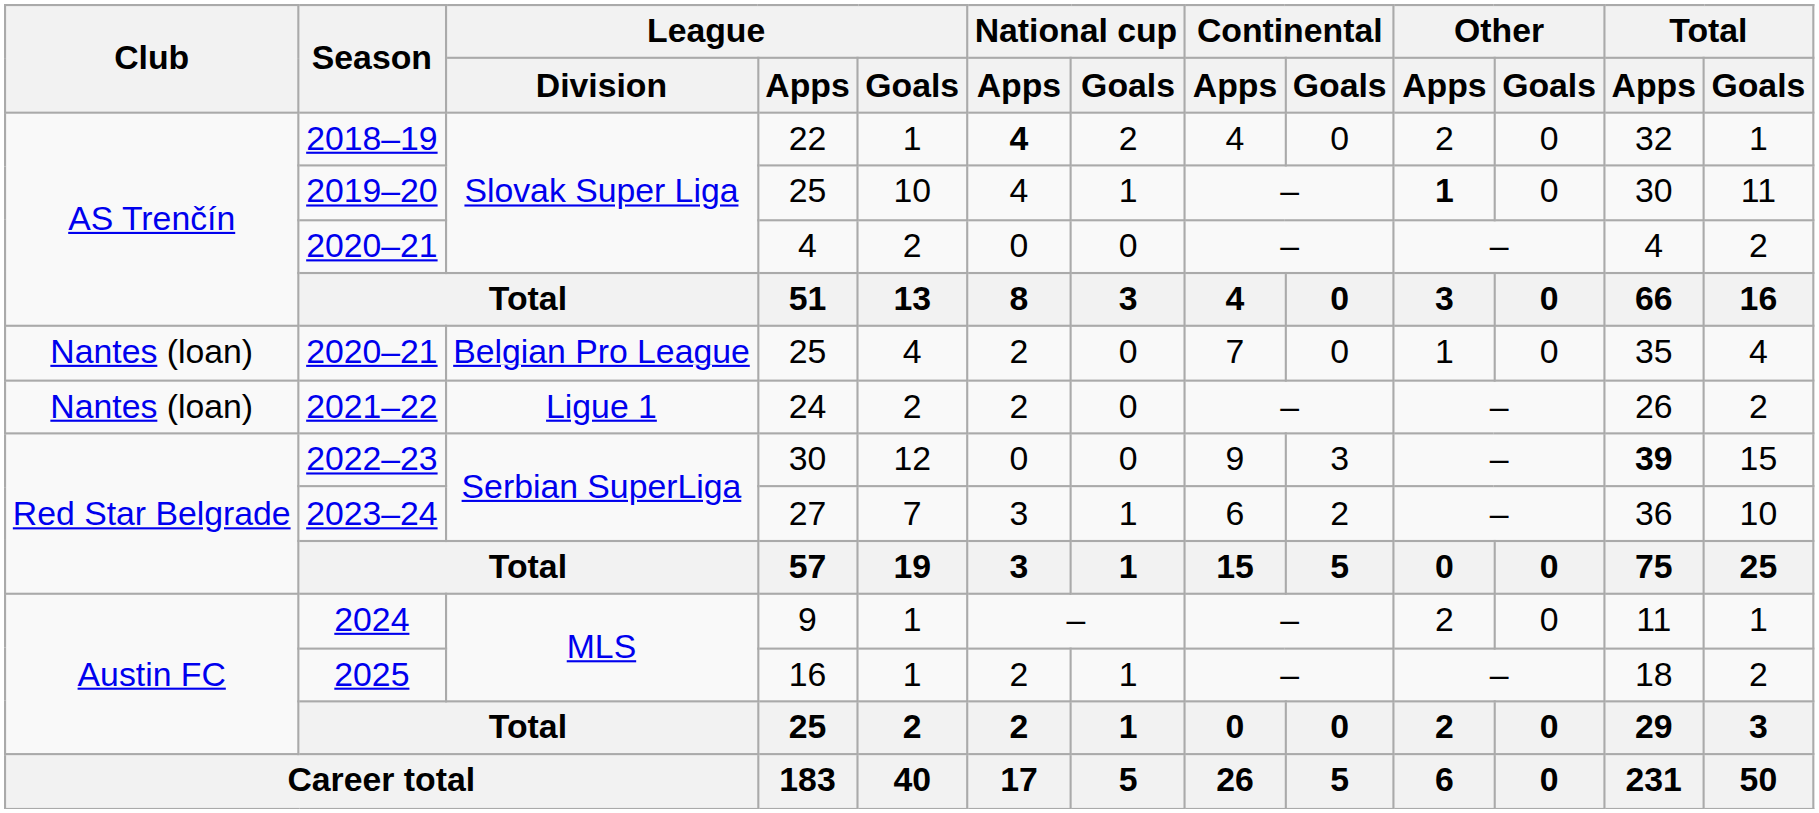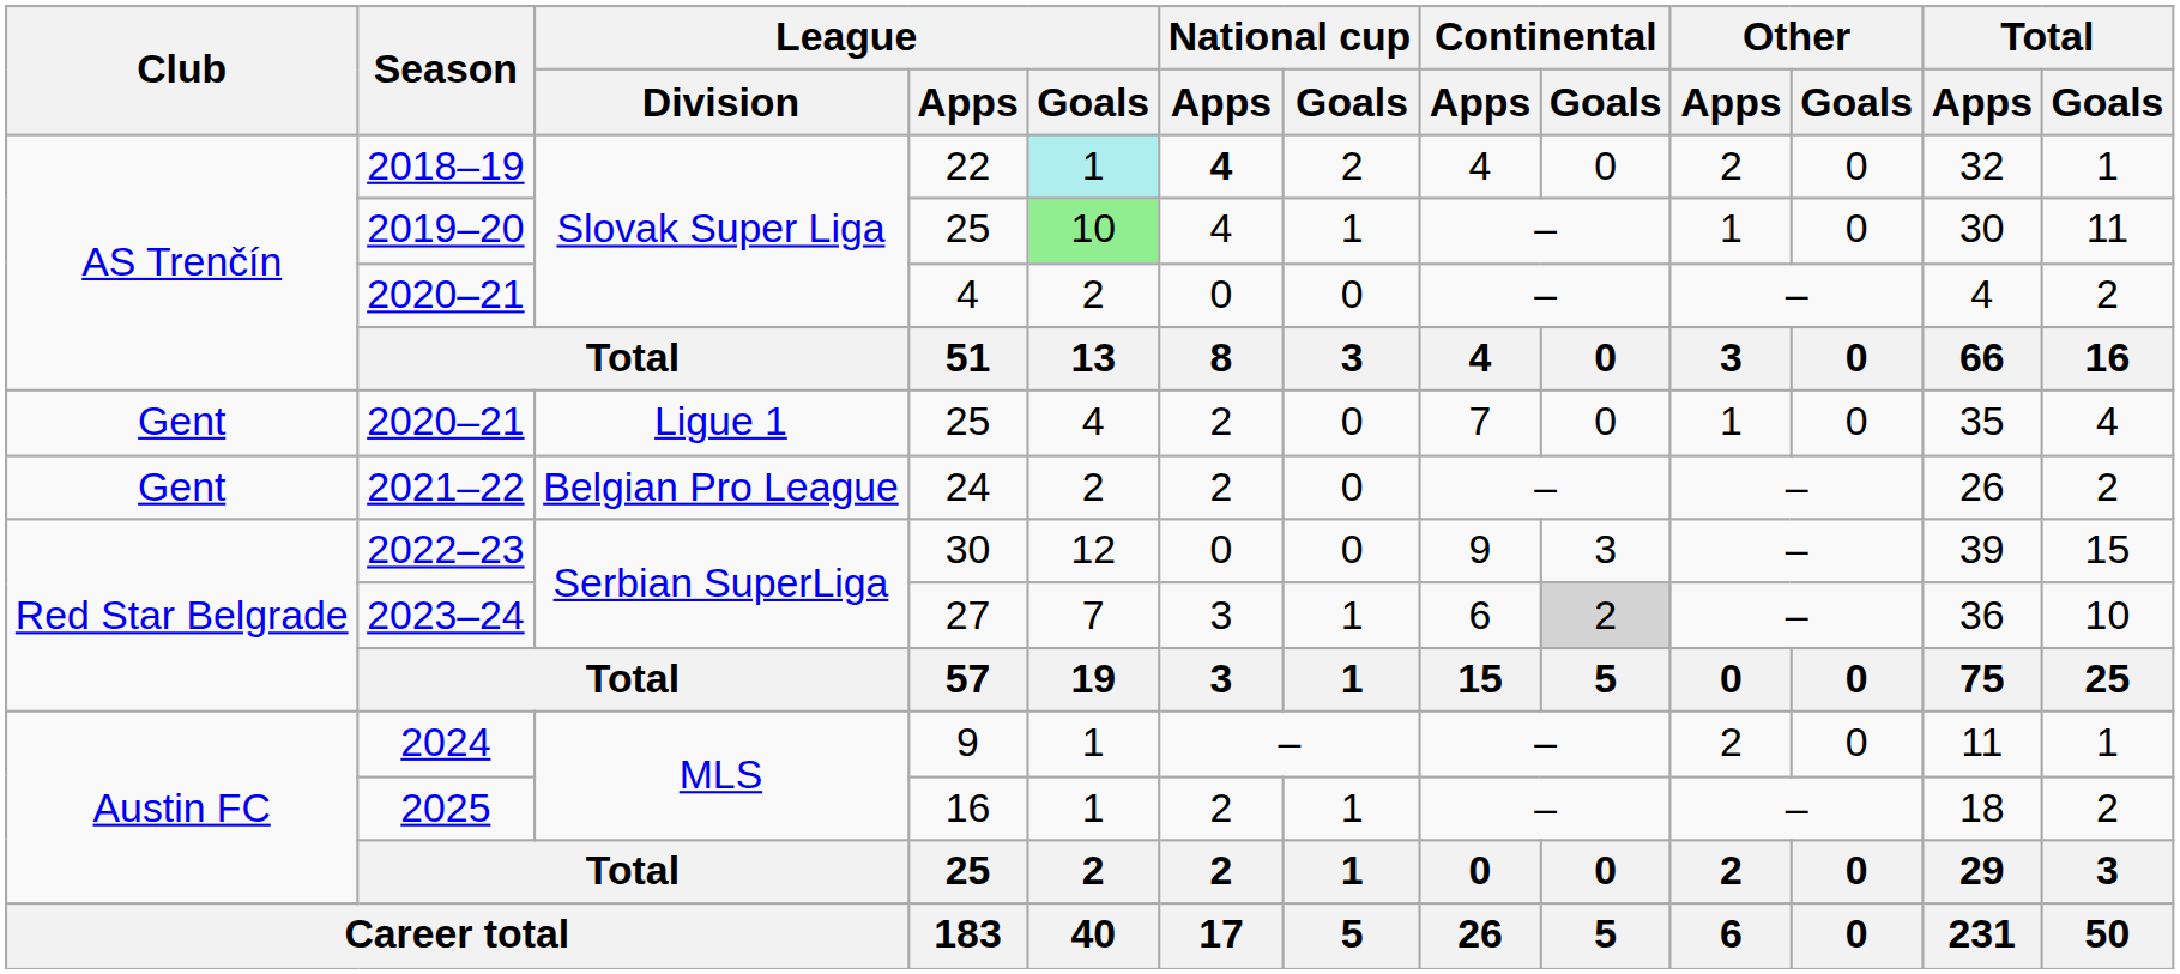2018–19 | League / Goals: no background -> paleturquoise background
2019–20 | League / Goals: no background -> lightgreen background
2019–20 | Other / Apps: bold -> normal
2020–21 / 25 | Club: Nantes (loan) -> Gent
2020–21 / 25 | League / Division: Belgian Pro League -> Ligue 1
2021–22 | Club: Nantes (loan) -> Gent
2021–22 | League / Division: Ligue 1 -> Belgian Pro League
2022–23 | Total / Apps: bold -> normal
2023–24 | Continental / Goals: no background -> lightgrey background
